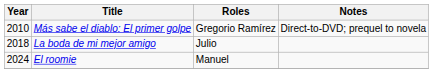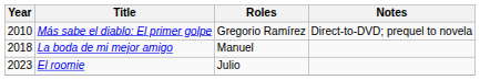La boda de mi mejor amigo | Roles: Julio -> Manuel
El roomie | Year: 2024 -> 2023
El roomie | Roles: Manuel -> Julio
